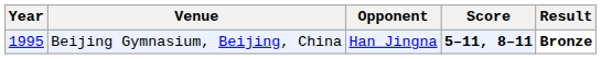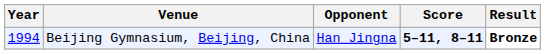Beijing Gymnasium, Beijing, China | Year: 1995 -> 1994
